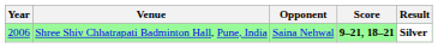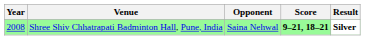Shree Shiv Chhatrapati Badminton Hall, Pune, India | Year: 2006 -> 2008
